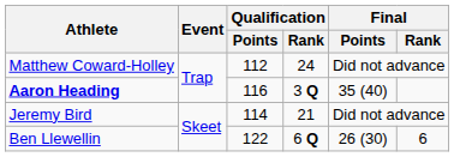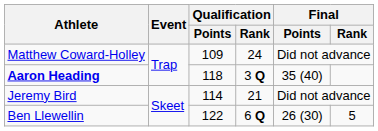Matthew Coward-Holley | Qualification / Points: 112 -> 109
Aaron Heading | Qualification / Points: 116 -> 118
Ben Llewellin | Final / Rank: 6 -> 5
